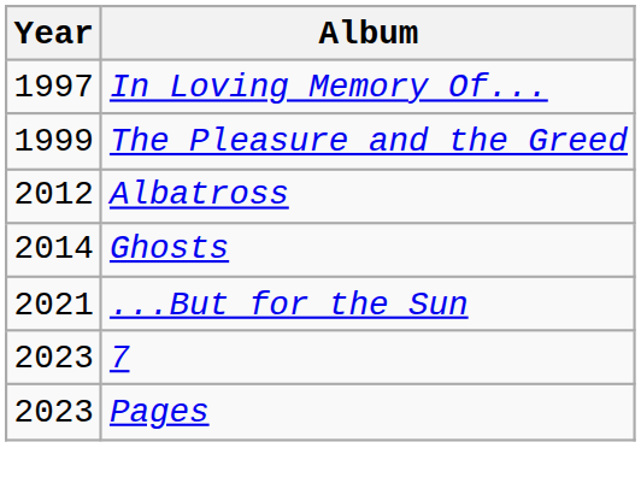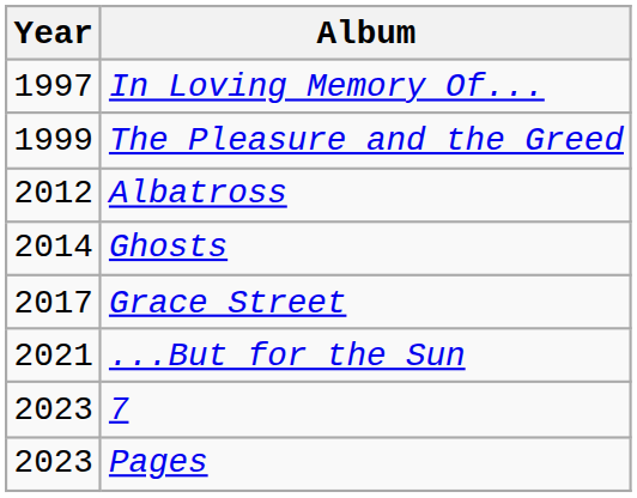+ row: 2017 | Grace Street
